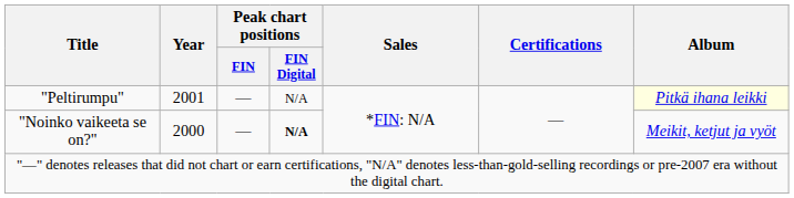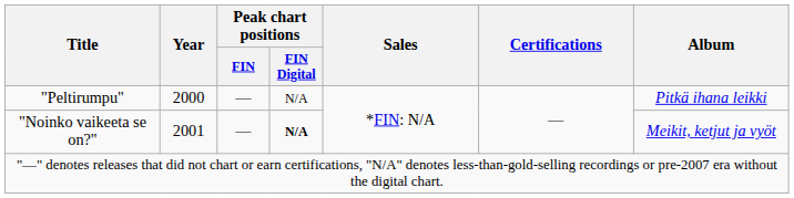"Peltirumpu" | Year: 2001 -> 2000
"Peltirumpu" | Album: lightyellow background -> no background
"Noinko vaikeeta se on?" | Year: 2000 -> 2001
